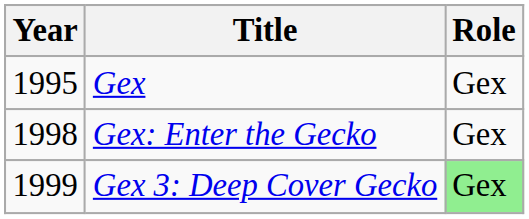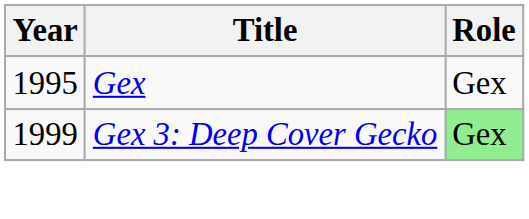- row: 1998 | Gex: Enter the Gecko | Gex
